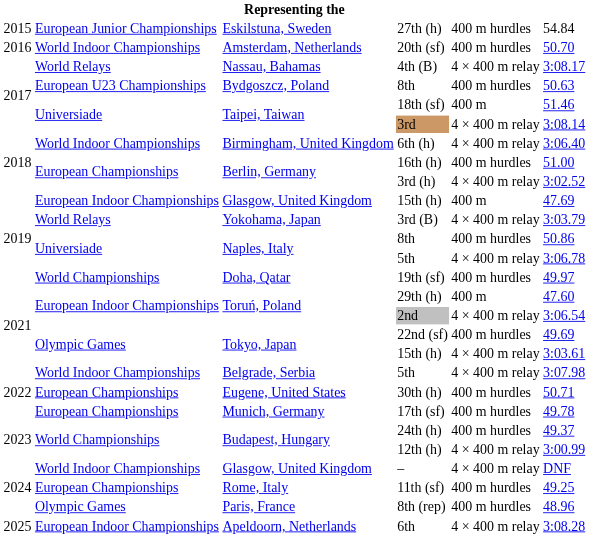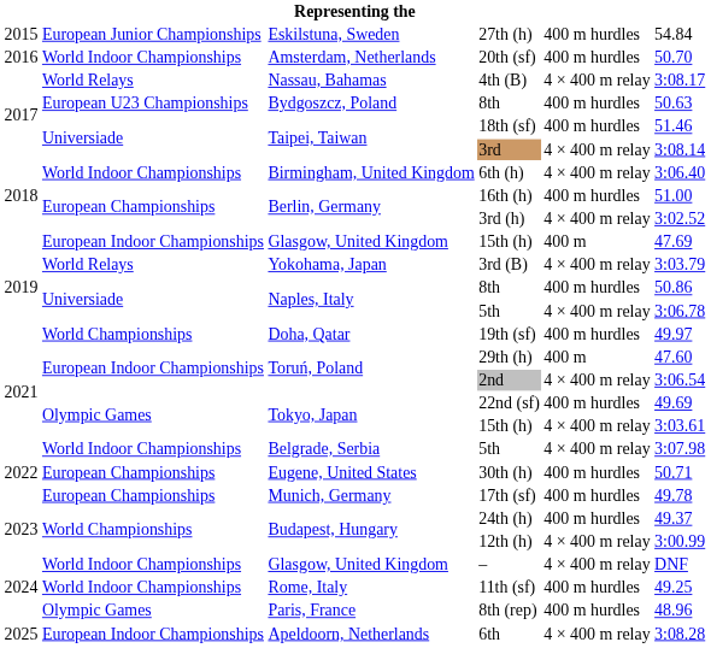18th (sf) | column 5: 400 m -> 400 m hurdles
11th (sf) | column 2: European Championships -> World Indoor Championships
